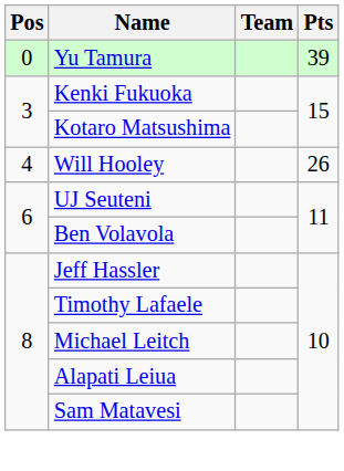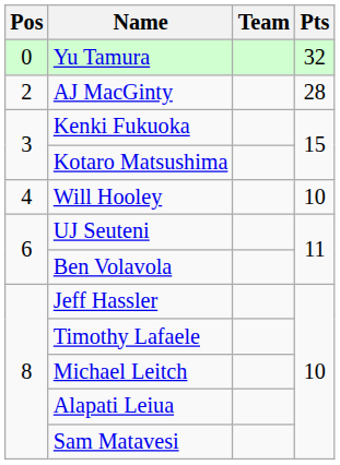Yu Tamura | Pts: 39 -> 32
+ row: 2 | AJ MacGinty | 28
Will Hooley | Pts: 26 -> 10
